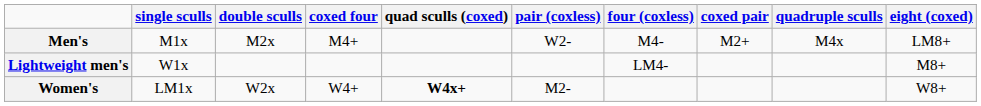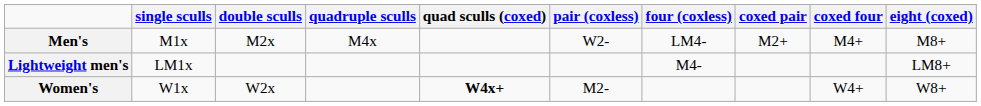columns swapped: quadruple sculls <-> coxed four
Men's | four (coxless): M4- -> LM4-
Men's | eight (coxed): LM8+ -> M8+
Lightweight men's | single sculls: W1x -> LM1x
Lightweight men's | four (coxless): LM4- -> M4-
Lightweight men's | eight (coxed): M8+ -> LM8+
Women's | single sculls: LM1x -> W1x
